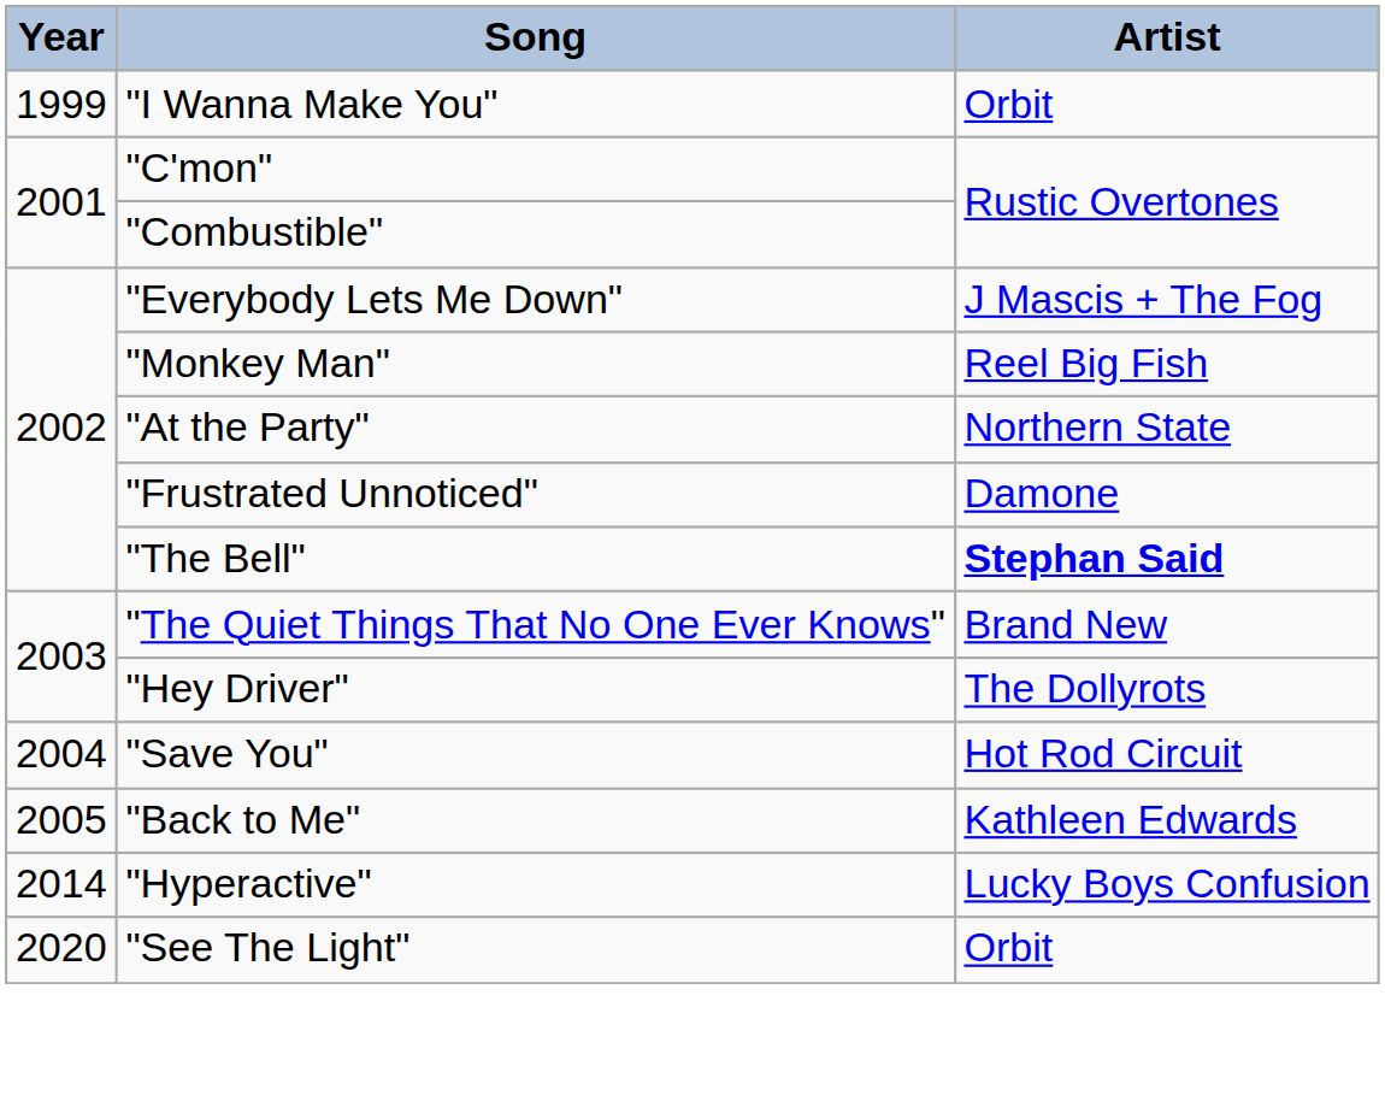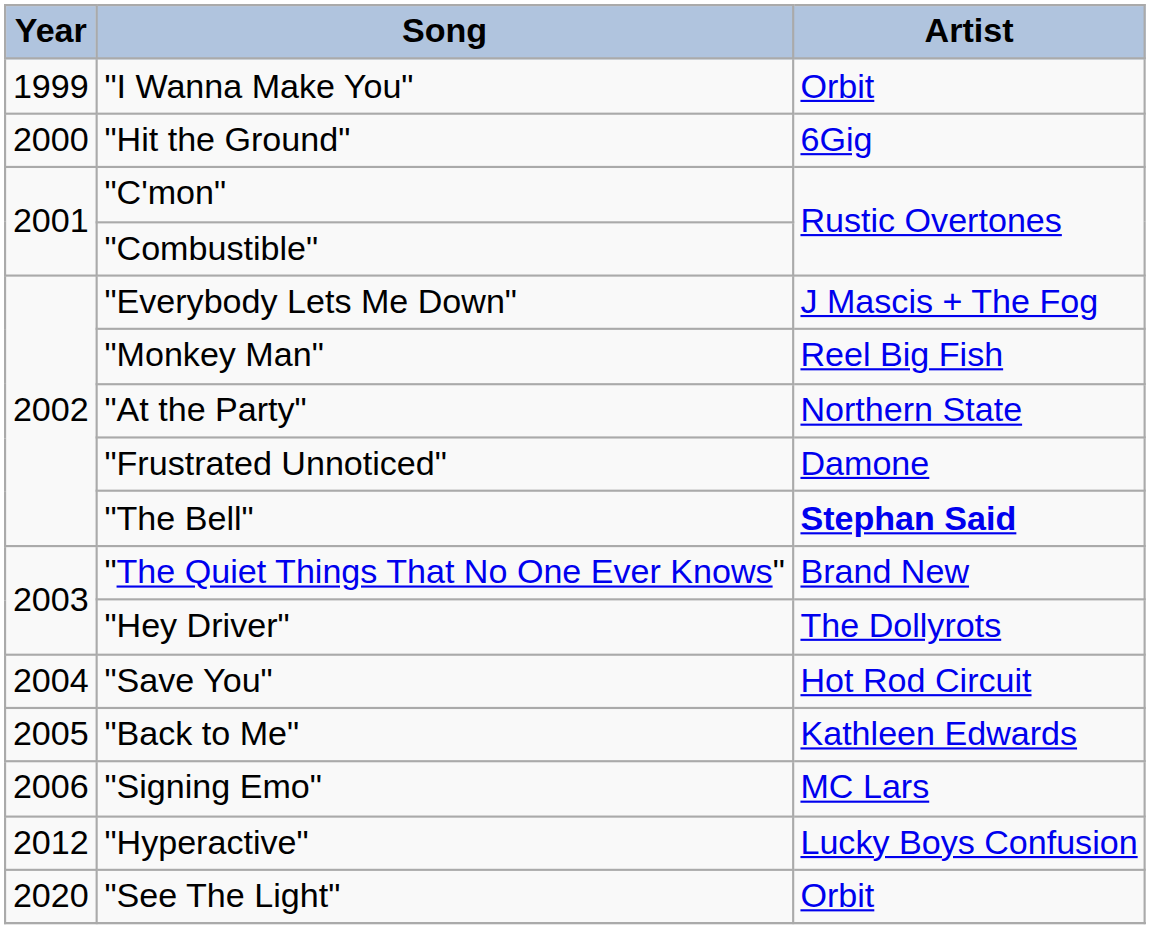+ row: 2000 | "Hit the Ground" | 6Gig
+ row: 2006 | "Signing Emo" | MC Lars
"Hyperactive" | Year: 2014 -> 2012
